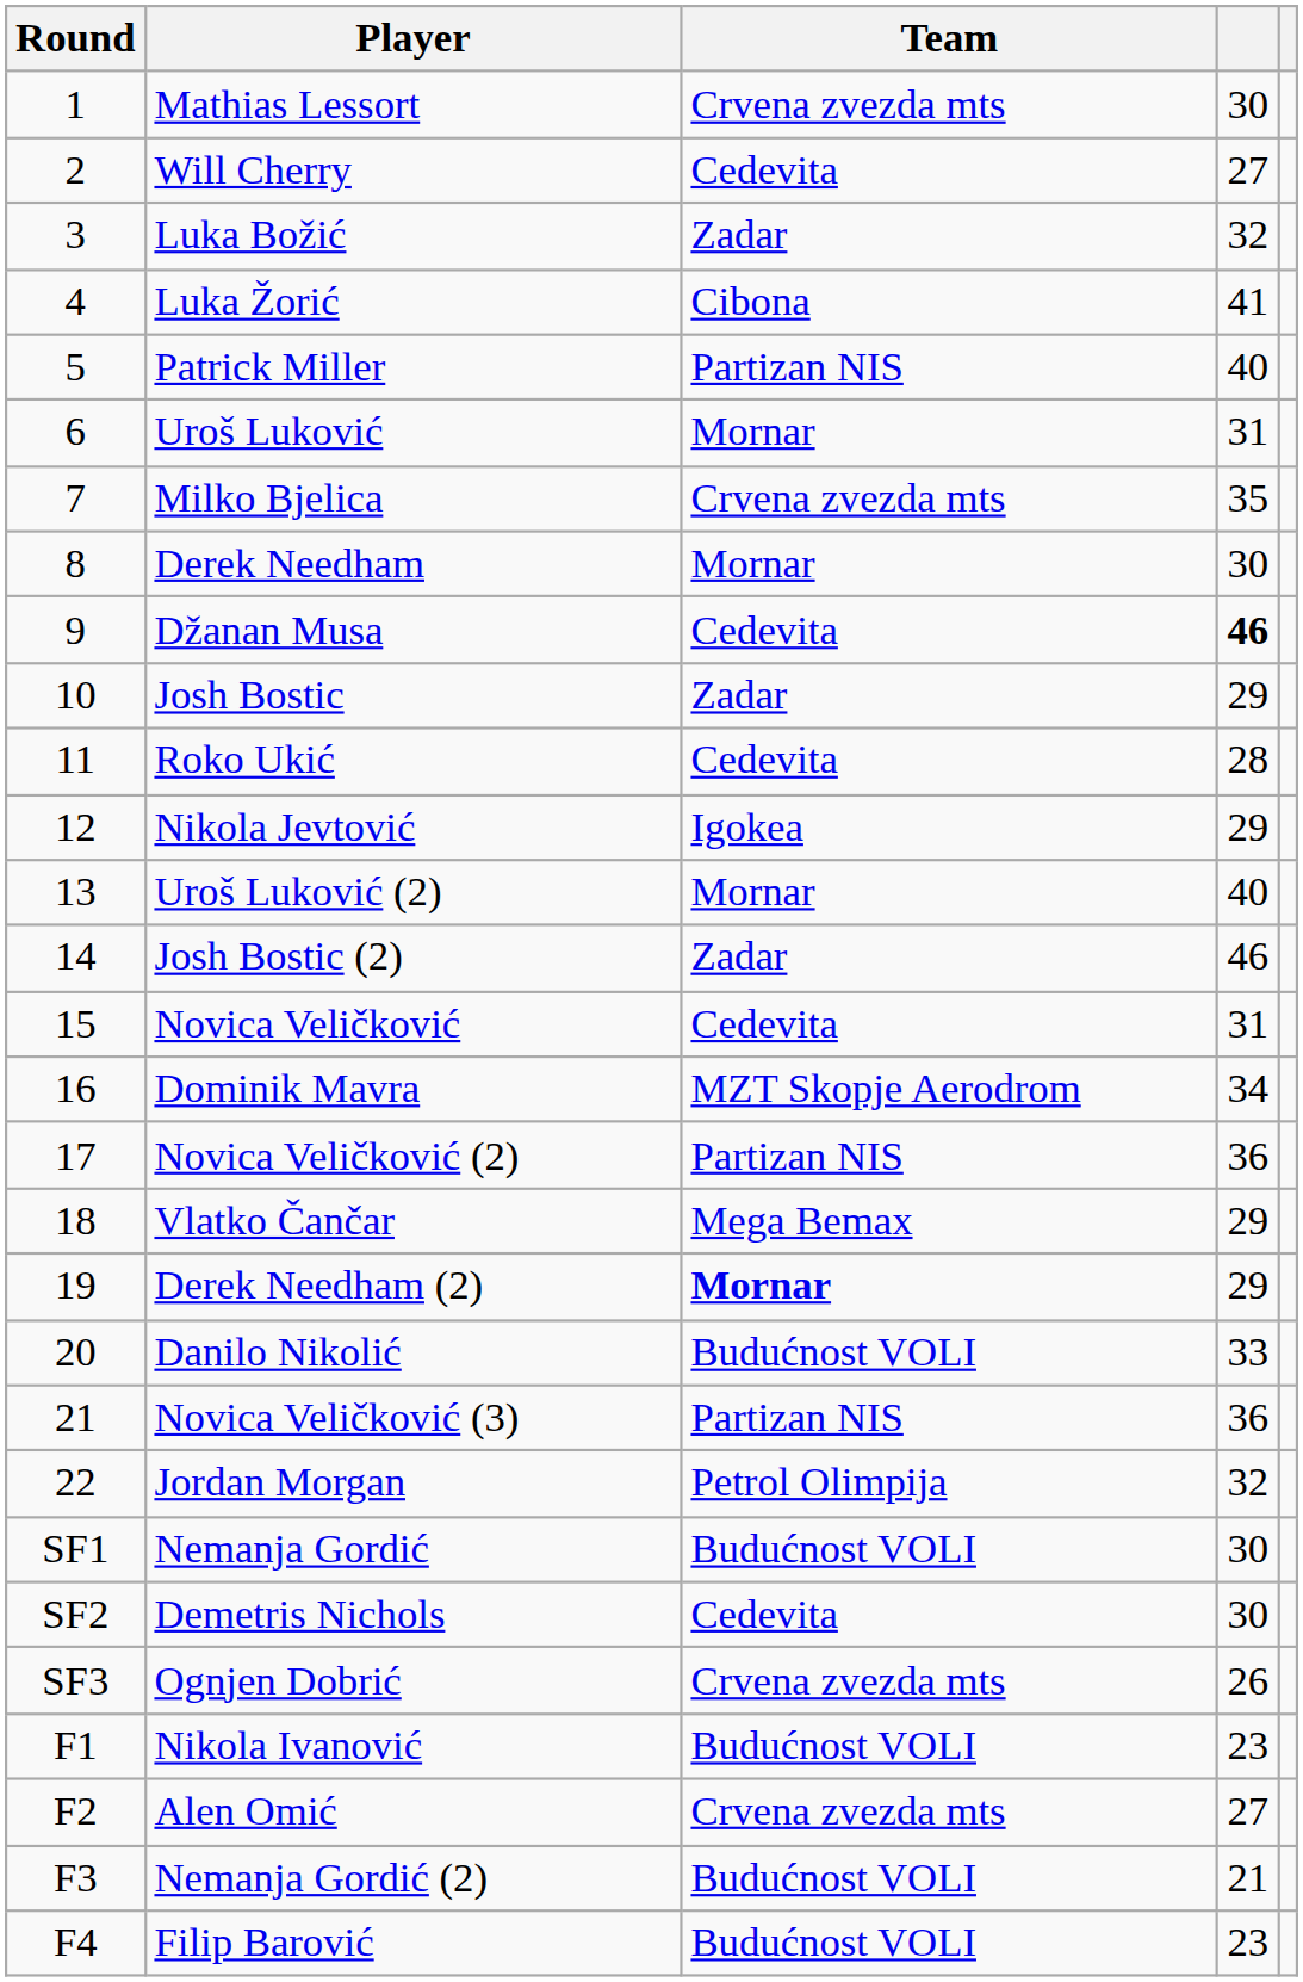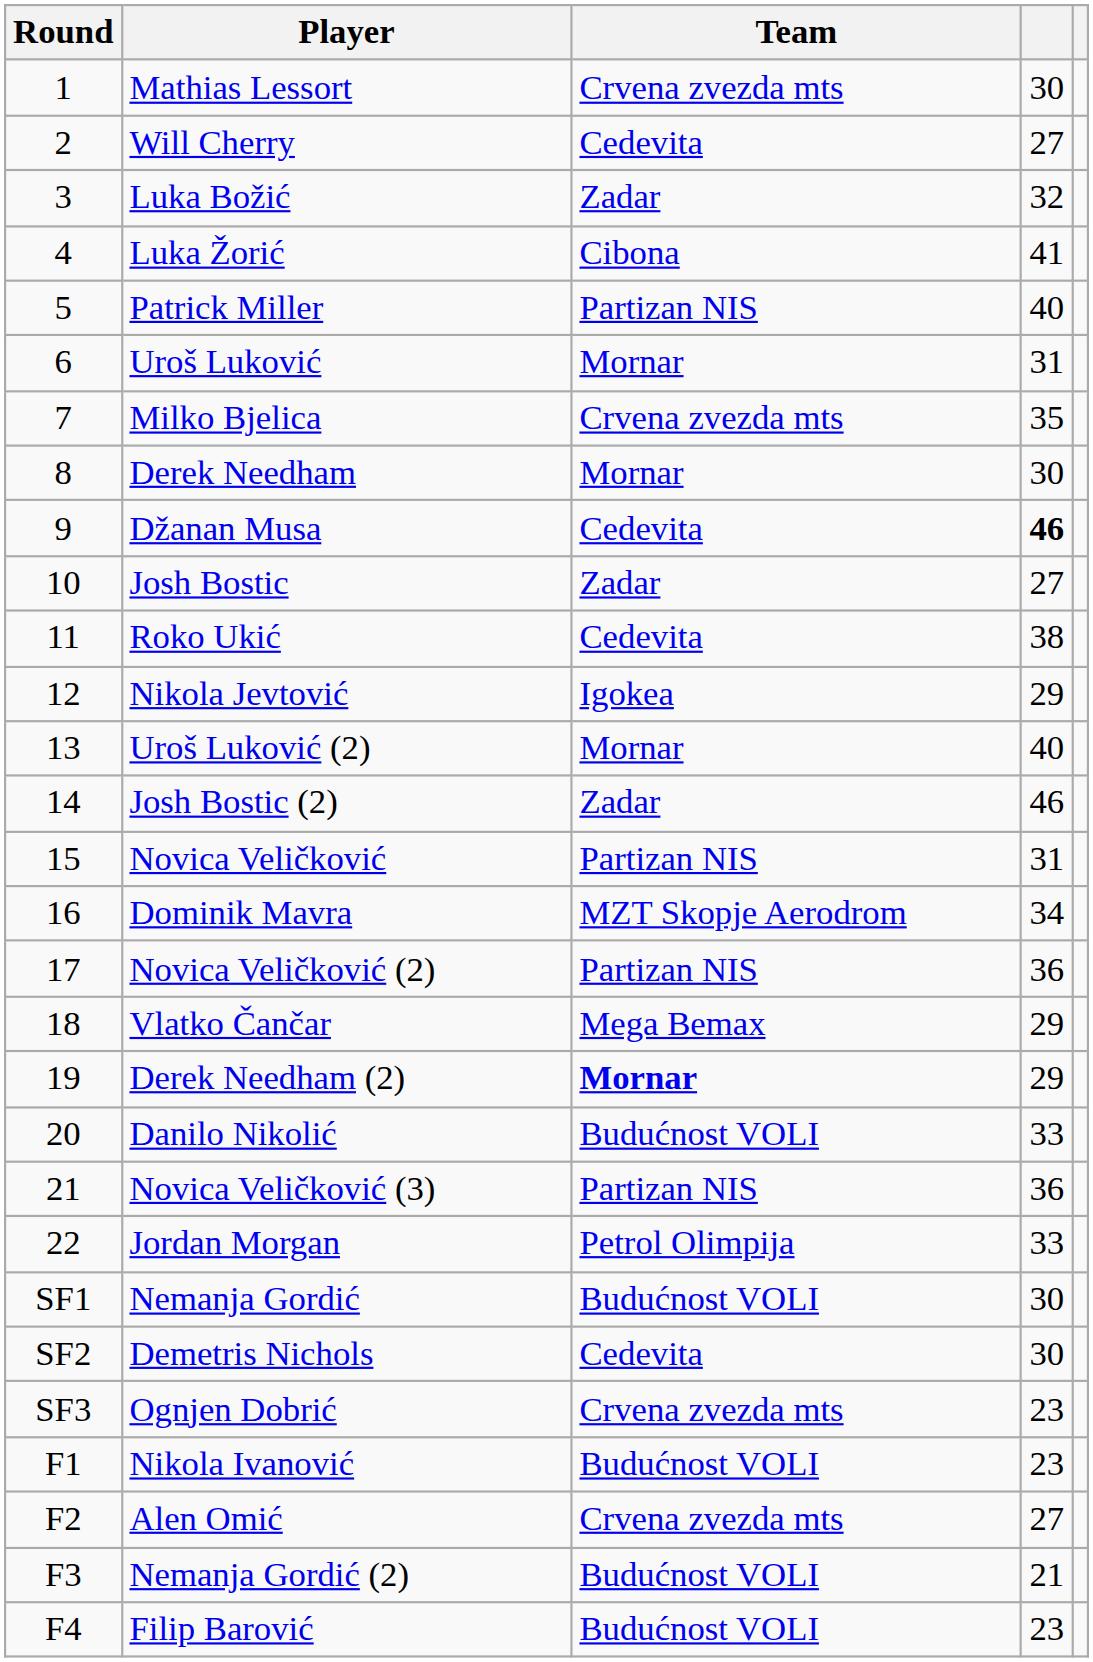Josh Bostic | column 4: 29 -> 27
Roko Ukić | column 4: 28 -> 38
Novica Veličković | Team: Cedevita -> Partizan NIS
Jordan Morgan | column 4: 32 -> 33
Ognjen Dobrić | column 4: 26 -> 23
